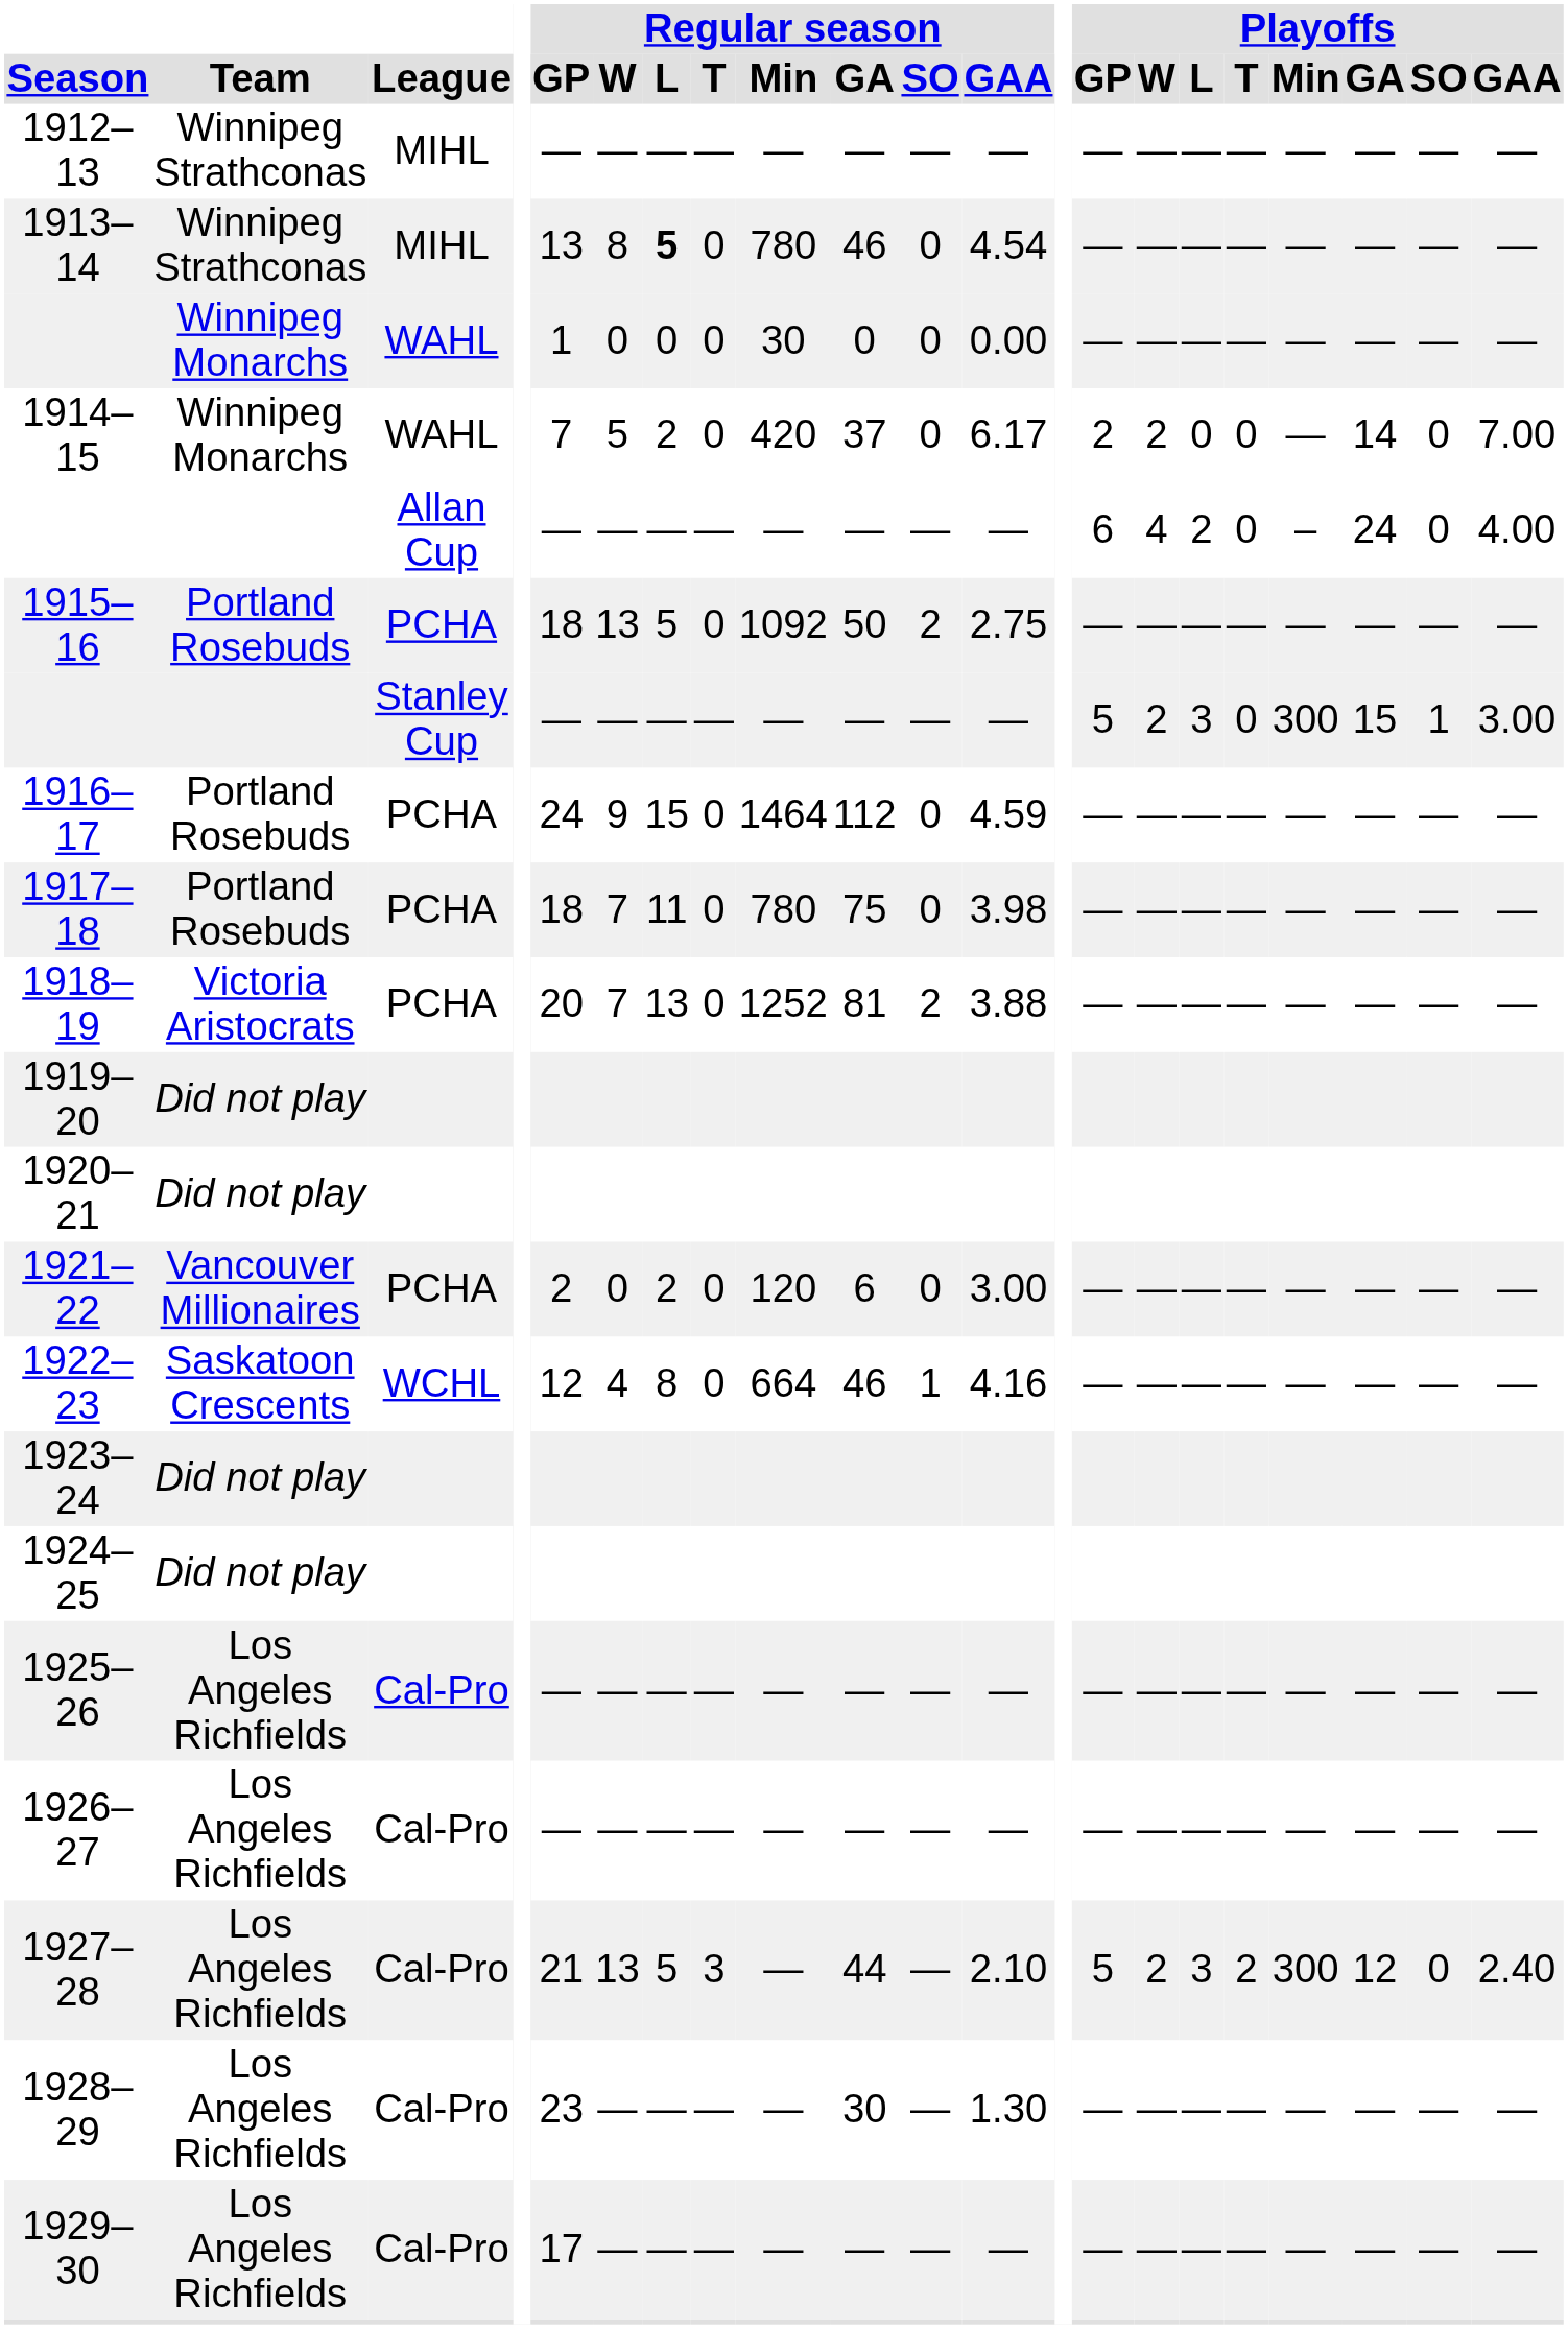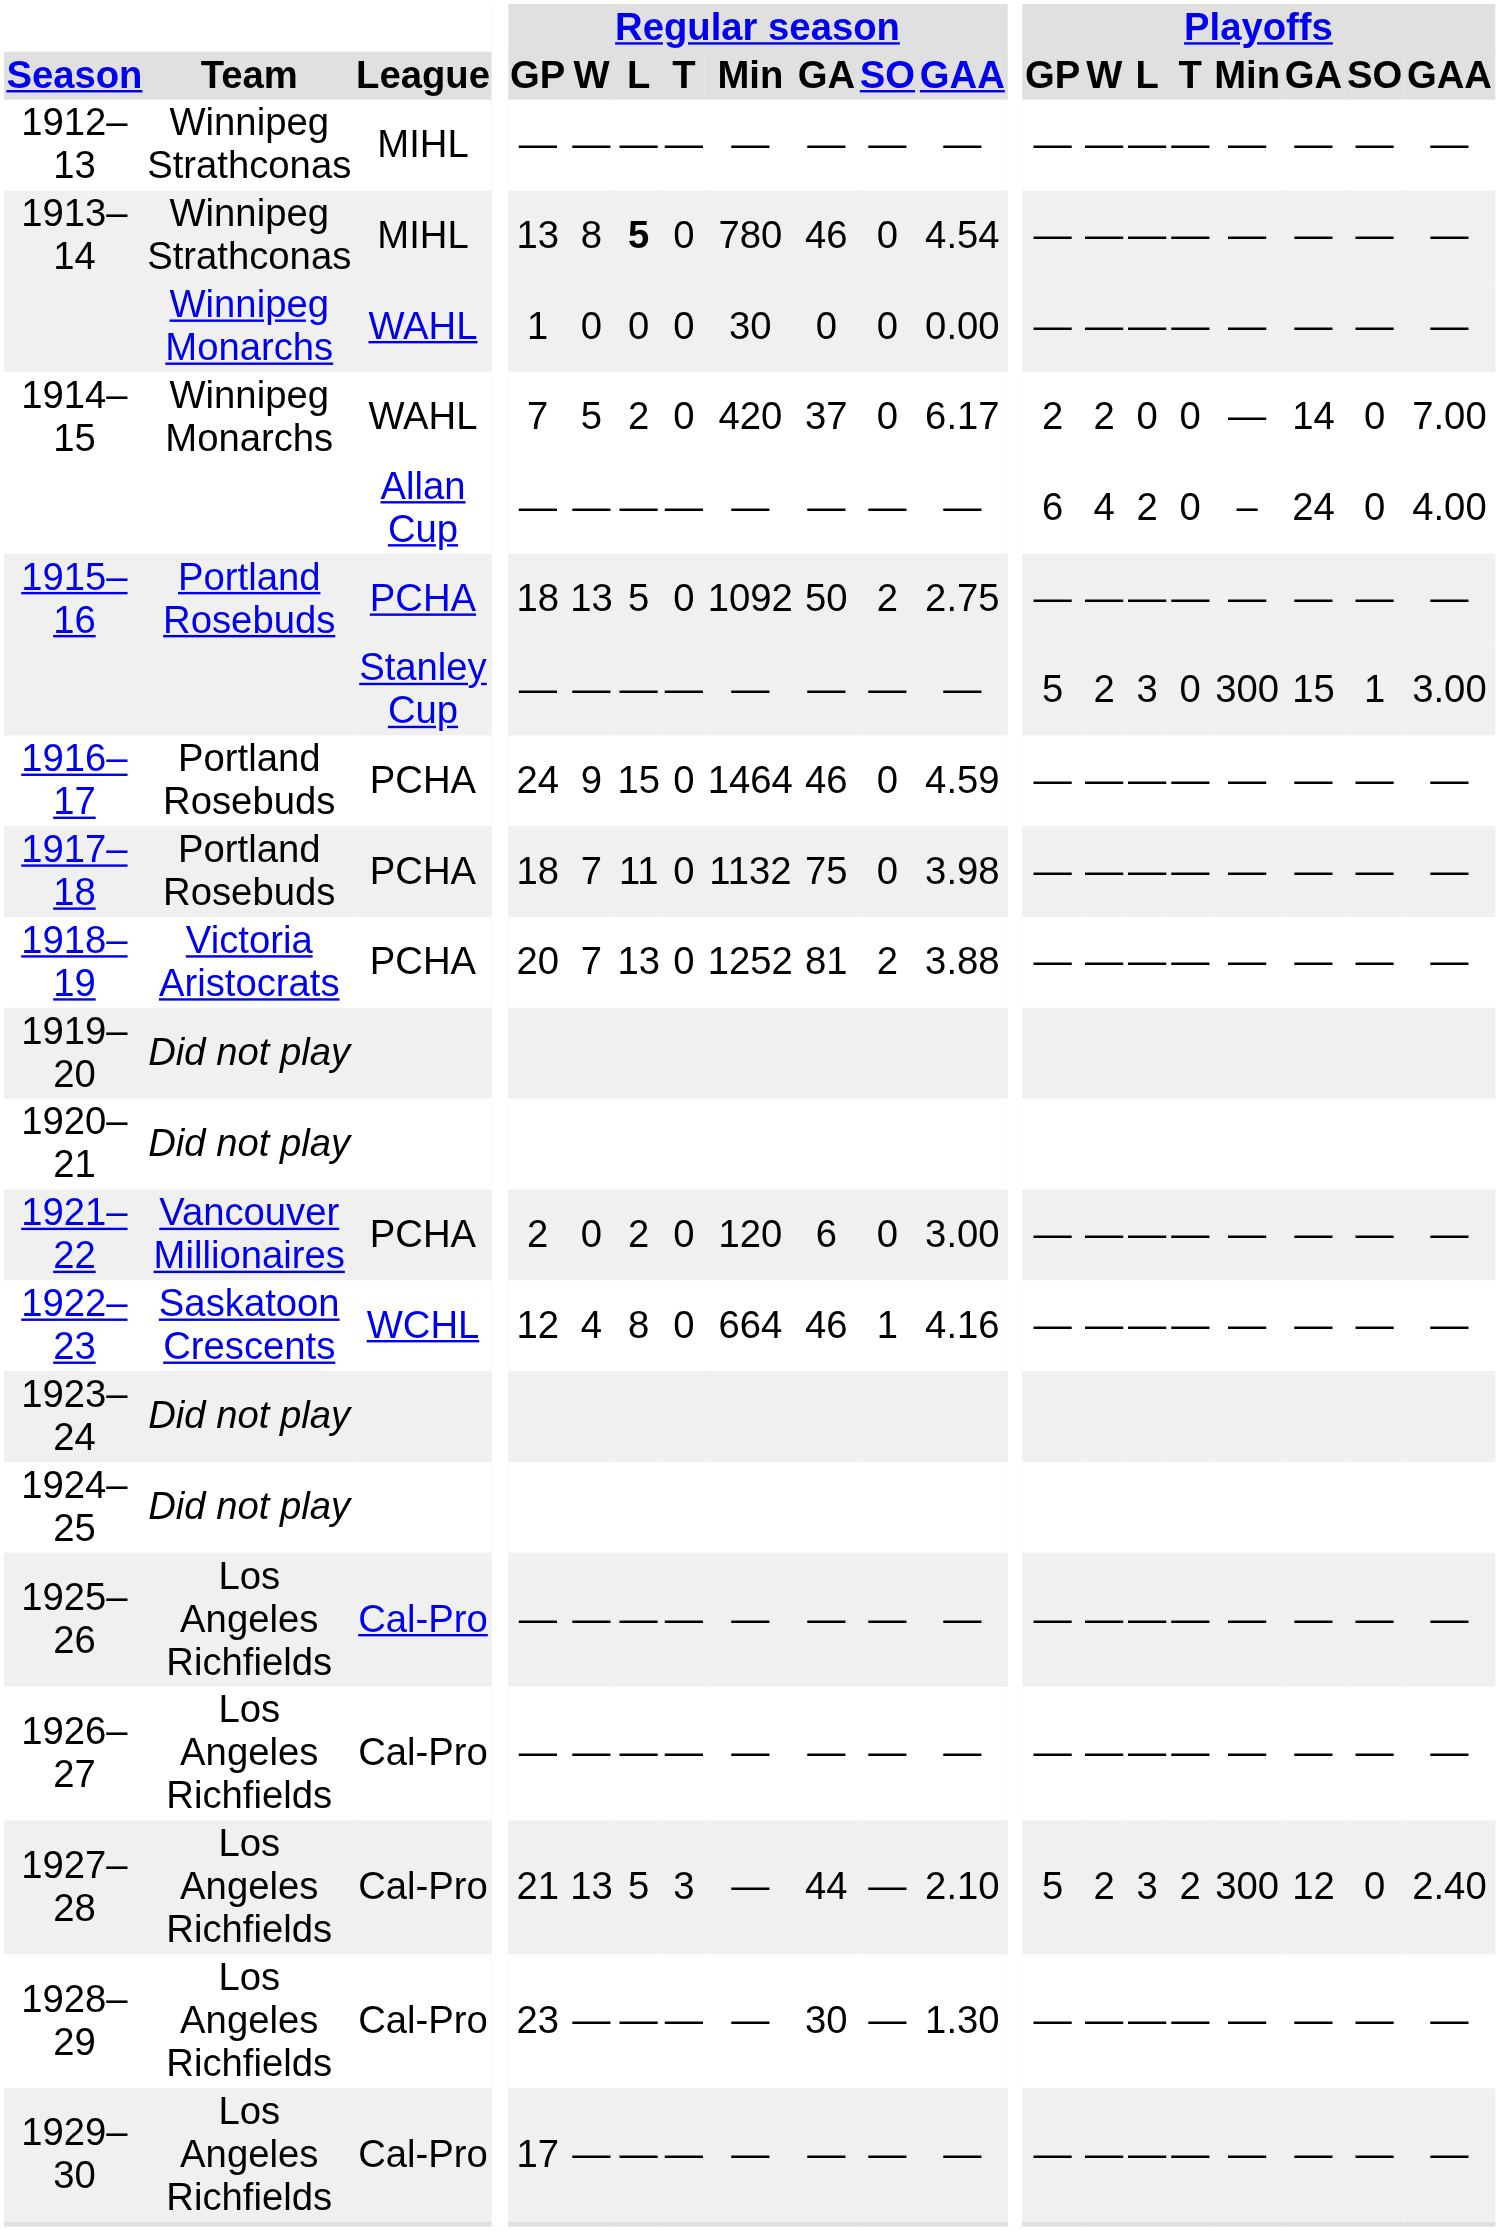1916–17 | Regular season / GA: 112 -> 46
1917–18 | Regular season / Min: 780 -> 1132
